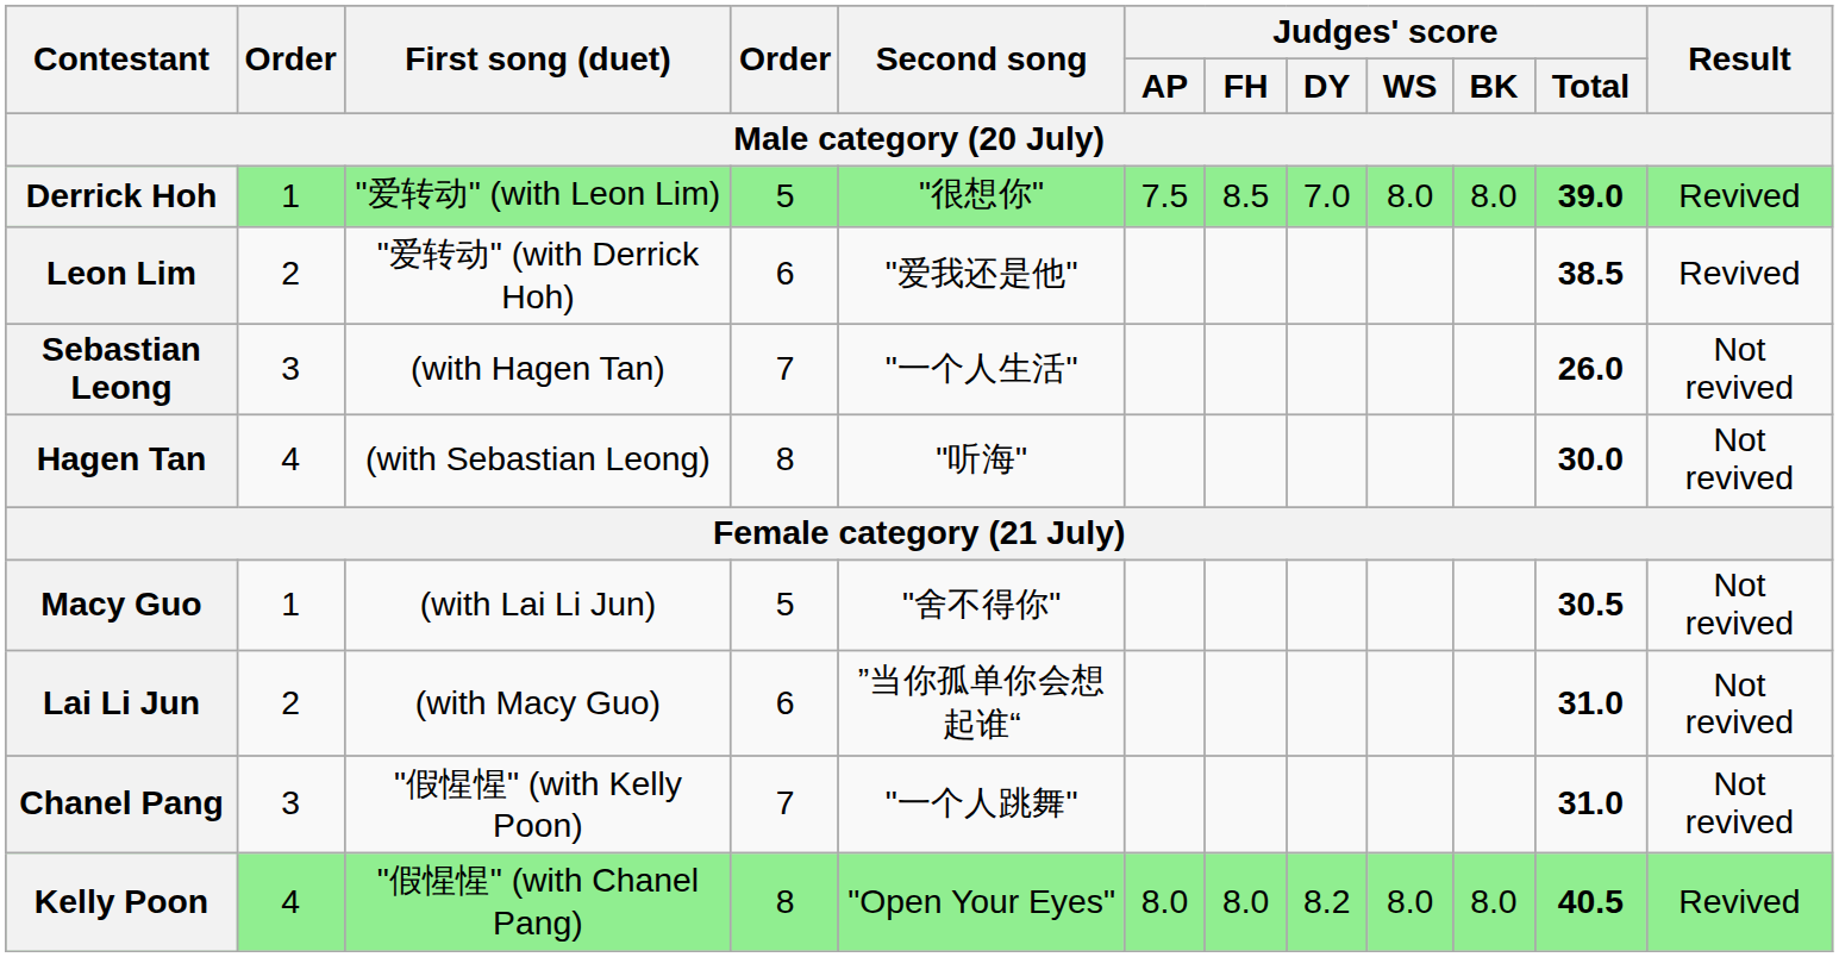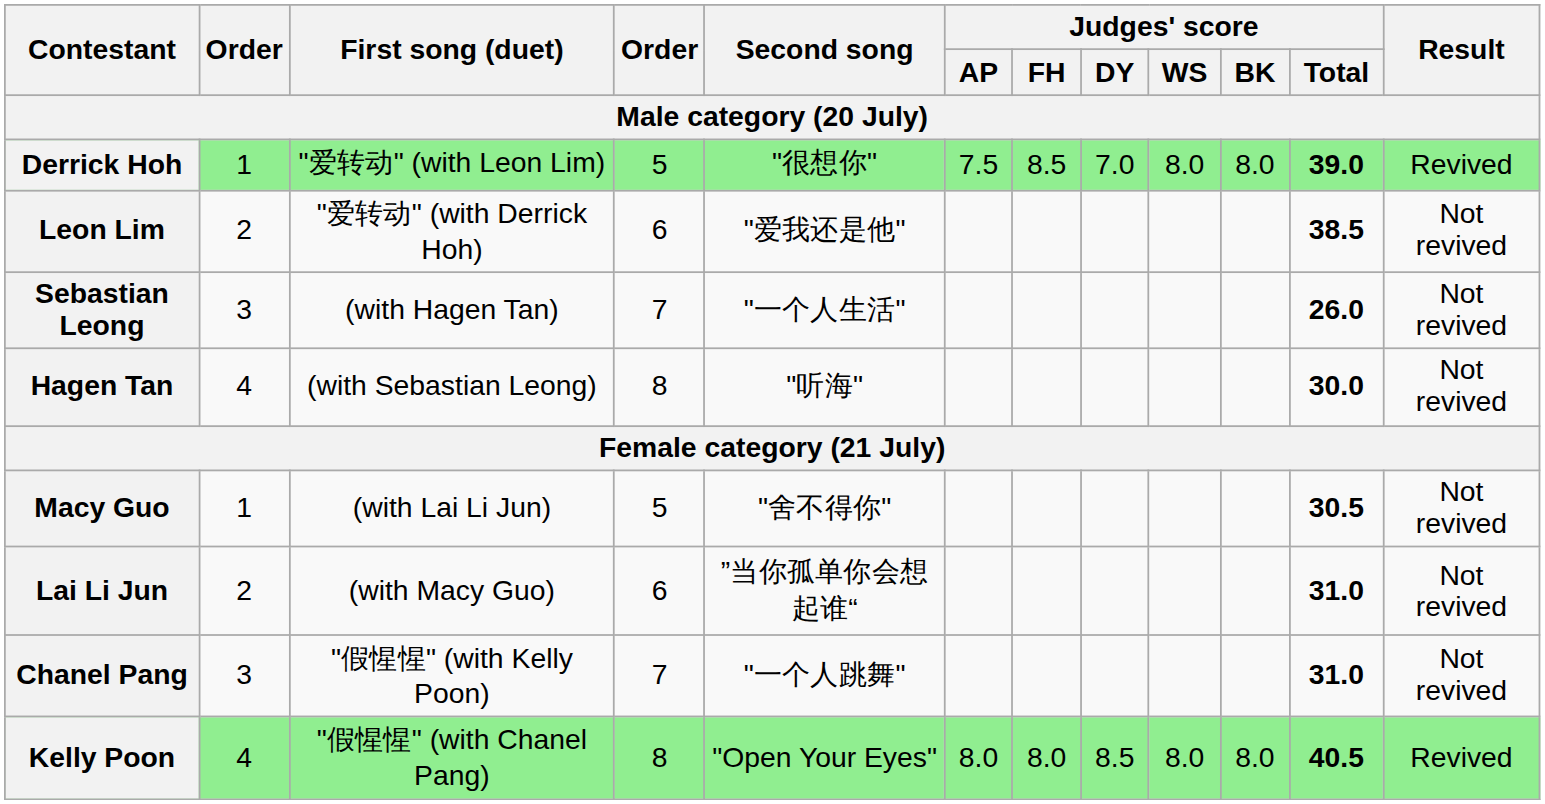Leon Lim | Result: Revived -> Not revived
Kelly Poon | Judges' score / DY: 8.2 -> 8.5
